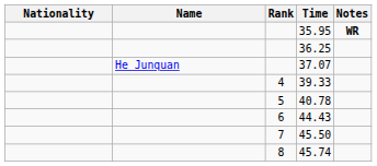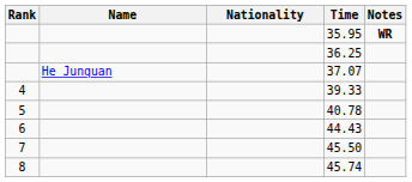columns swapped: Rank <-> Nationality
